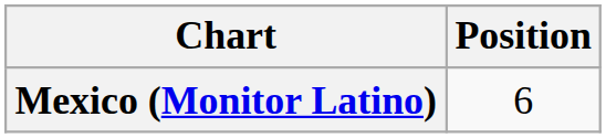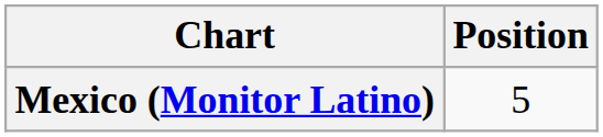Mexico (Monitor Latino) | Position: 6 -> 5
